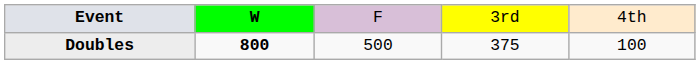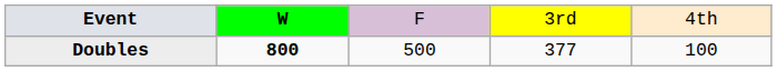Doubles | column 4: 375 -> 377
